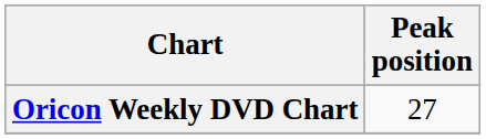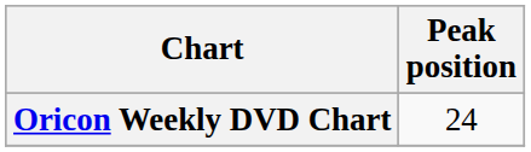Oricon Weekly DVD Chart | Peak position: 27 -> 24
